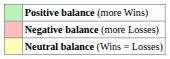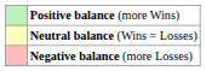rows swapped: Neutral balance (Wins = Losses) <-> Negative balance (more Losses)
